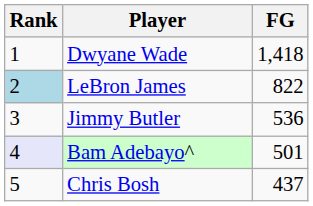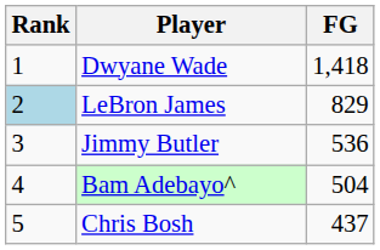LeBron James | FG: 822 -> 829
Bam Adebayo^ | Rank: lavender background -> no background
Bam Adebayo^ | FG: 501 -> 504
